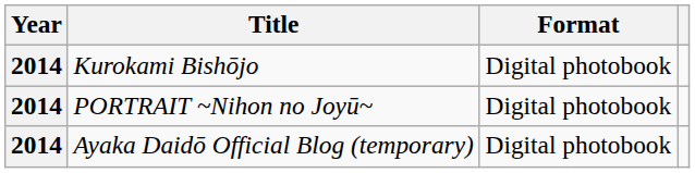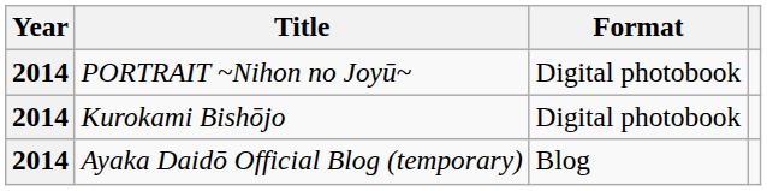rows swapped: PORTRAIT ~Nihon no Joyū~ <-> Kurokami Bishōjo
Ayaka Daidō Official Blog (temporary) | Format: Digital photobook -> Blog
